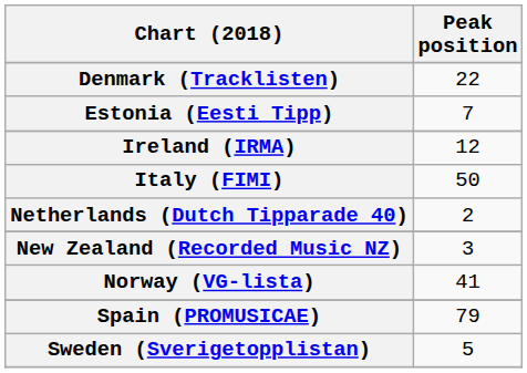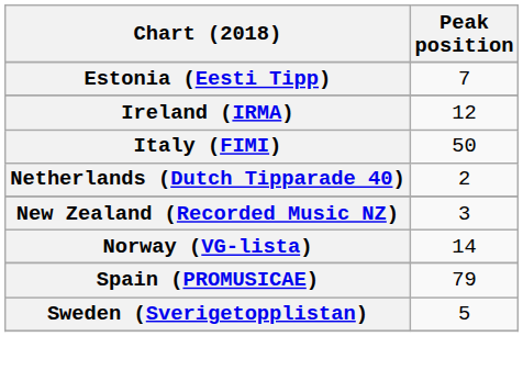- row: Denmark (Tracklisten) | 22
Norway (VG-lista) | Peak position: 41 -> 14
